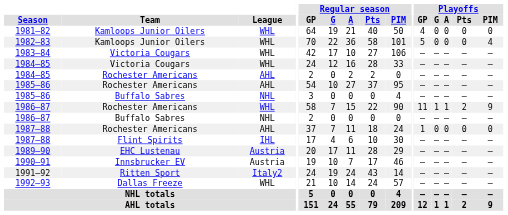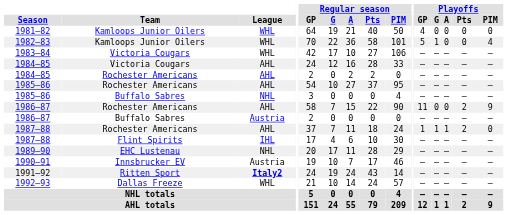1982–83 | Playoffs / G: 0 -> 1
1984–85 / Victoria Cougars | League: WHL -> AHL
1986–87 / Rochester Americans | League: WHL -> AHL
1986–87 / Rochester Americans | Playoffs / G: 1 -> 0
1986–87 / Rochester Americans | Playoffs / A: 1 -> 0
1986–87 / Buffalo Sabres | League: NHL -> Austria
1987–88 / Rochester Americans | Playoffs / G: 0 -> 1
1987–88 / Rochester Americans | Playoffs / A: 0 -> 1
1987–88 / Rochester Americans | Playoffs / Pts: 0 -> 2
1989–90 | League: Austria -> NHL
1991–92 | League: normal -> bold
